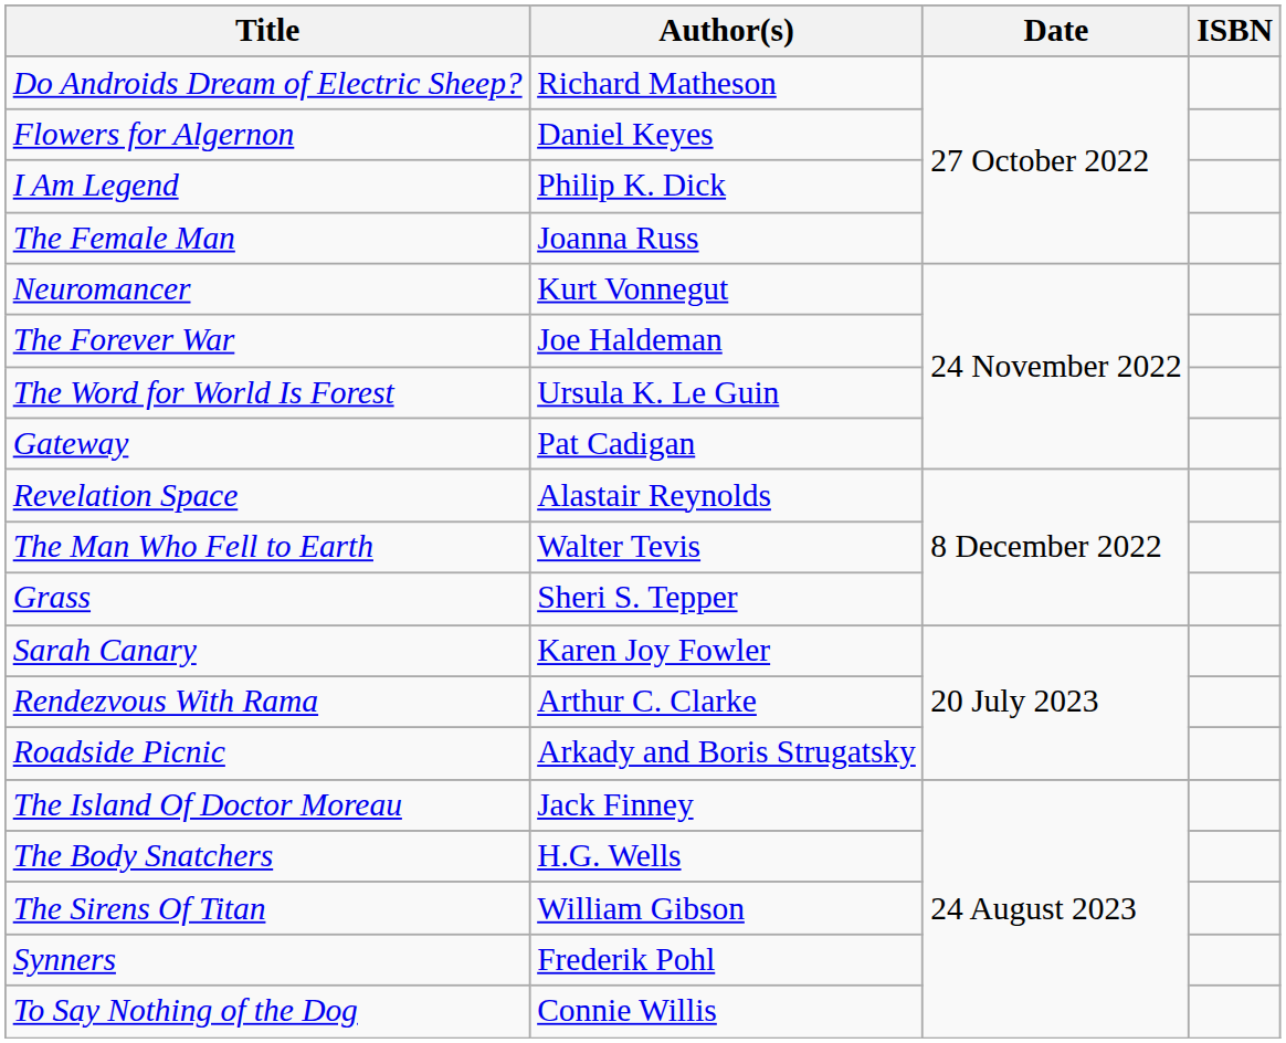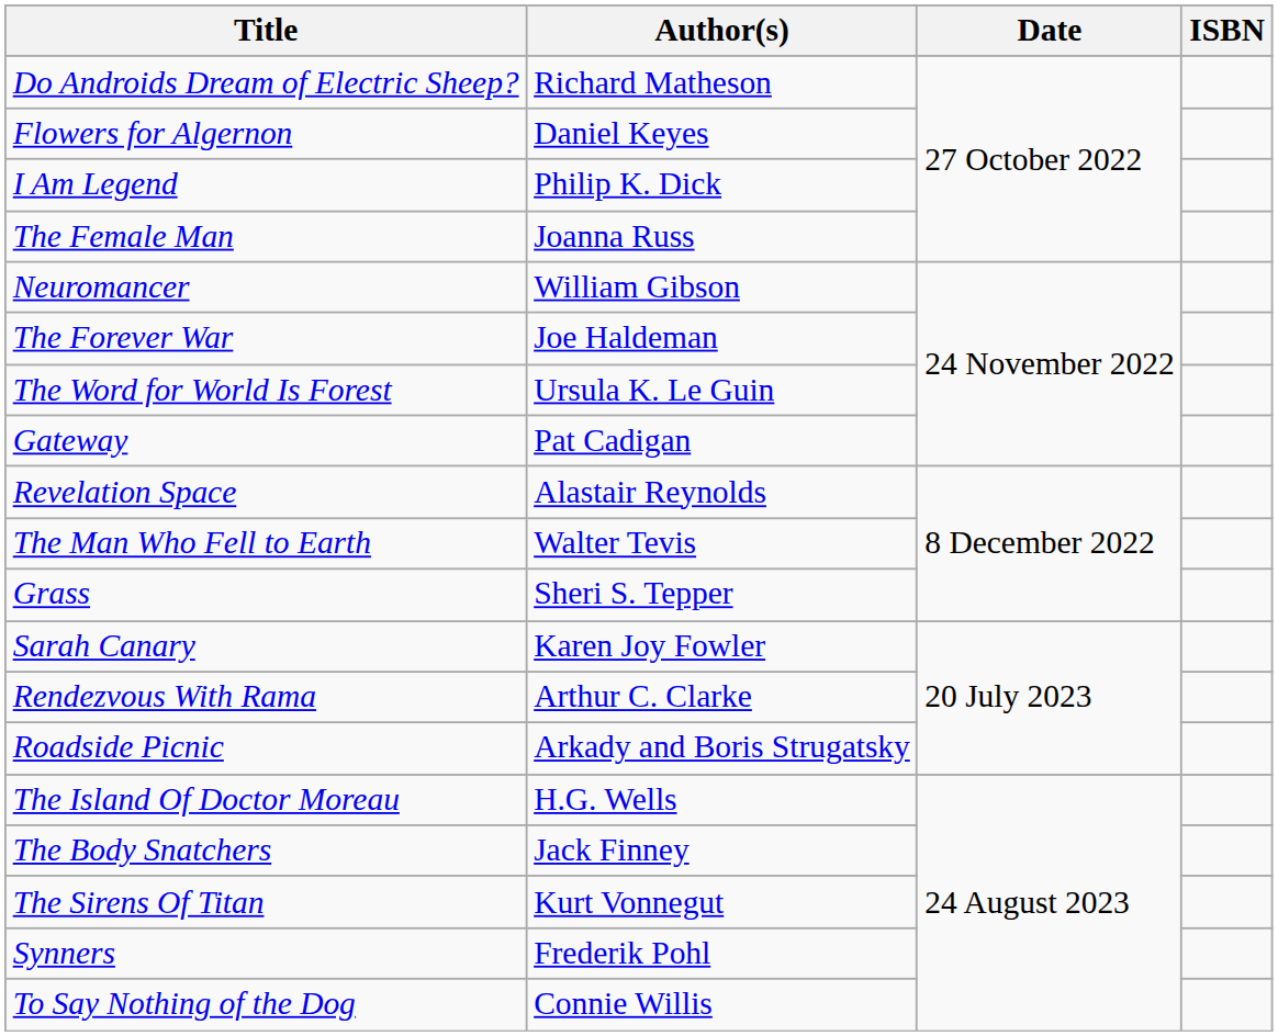Neuromancer | Author(s): Kurt Vonnegut -> William Gibson
The Island Of Doctor Moreau | Author(s): Jack Finney -> H.G. Wells
The Body Snatchers | Author(s): H.G. Wells -> Jack Finney
The Sirens Of Titan | Author(s): William Gibson -> Kurt Vonnegut
